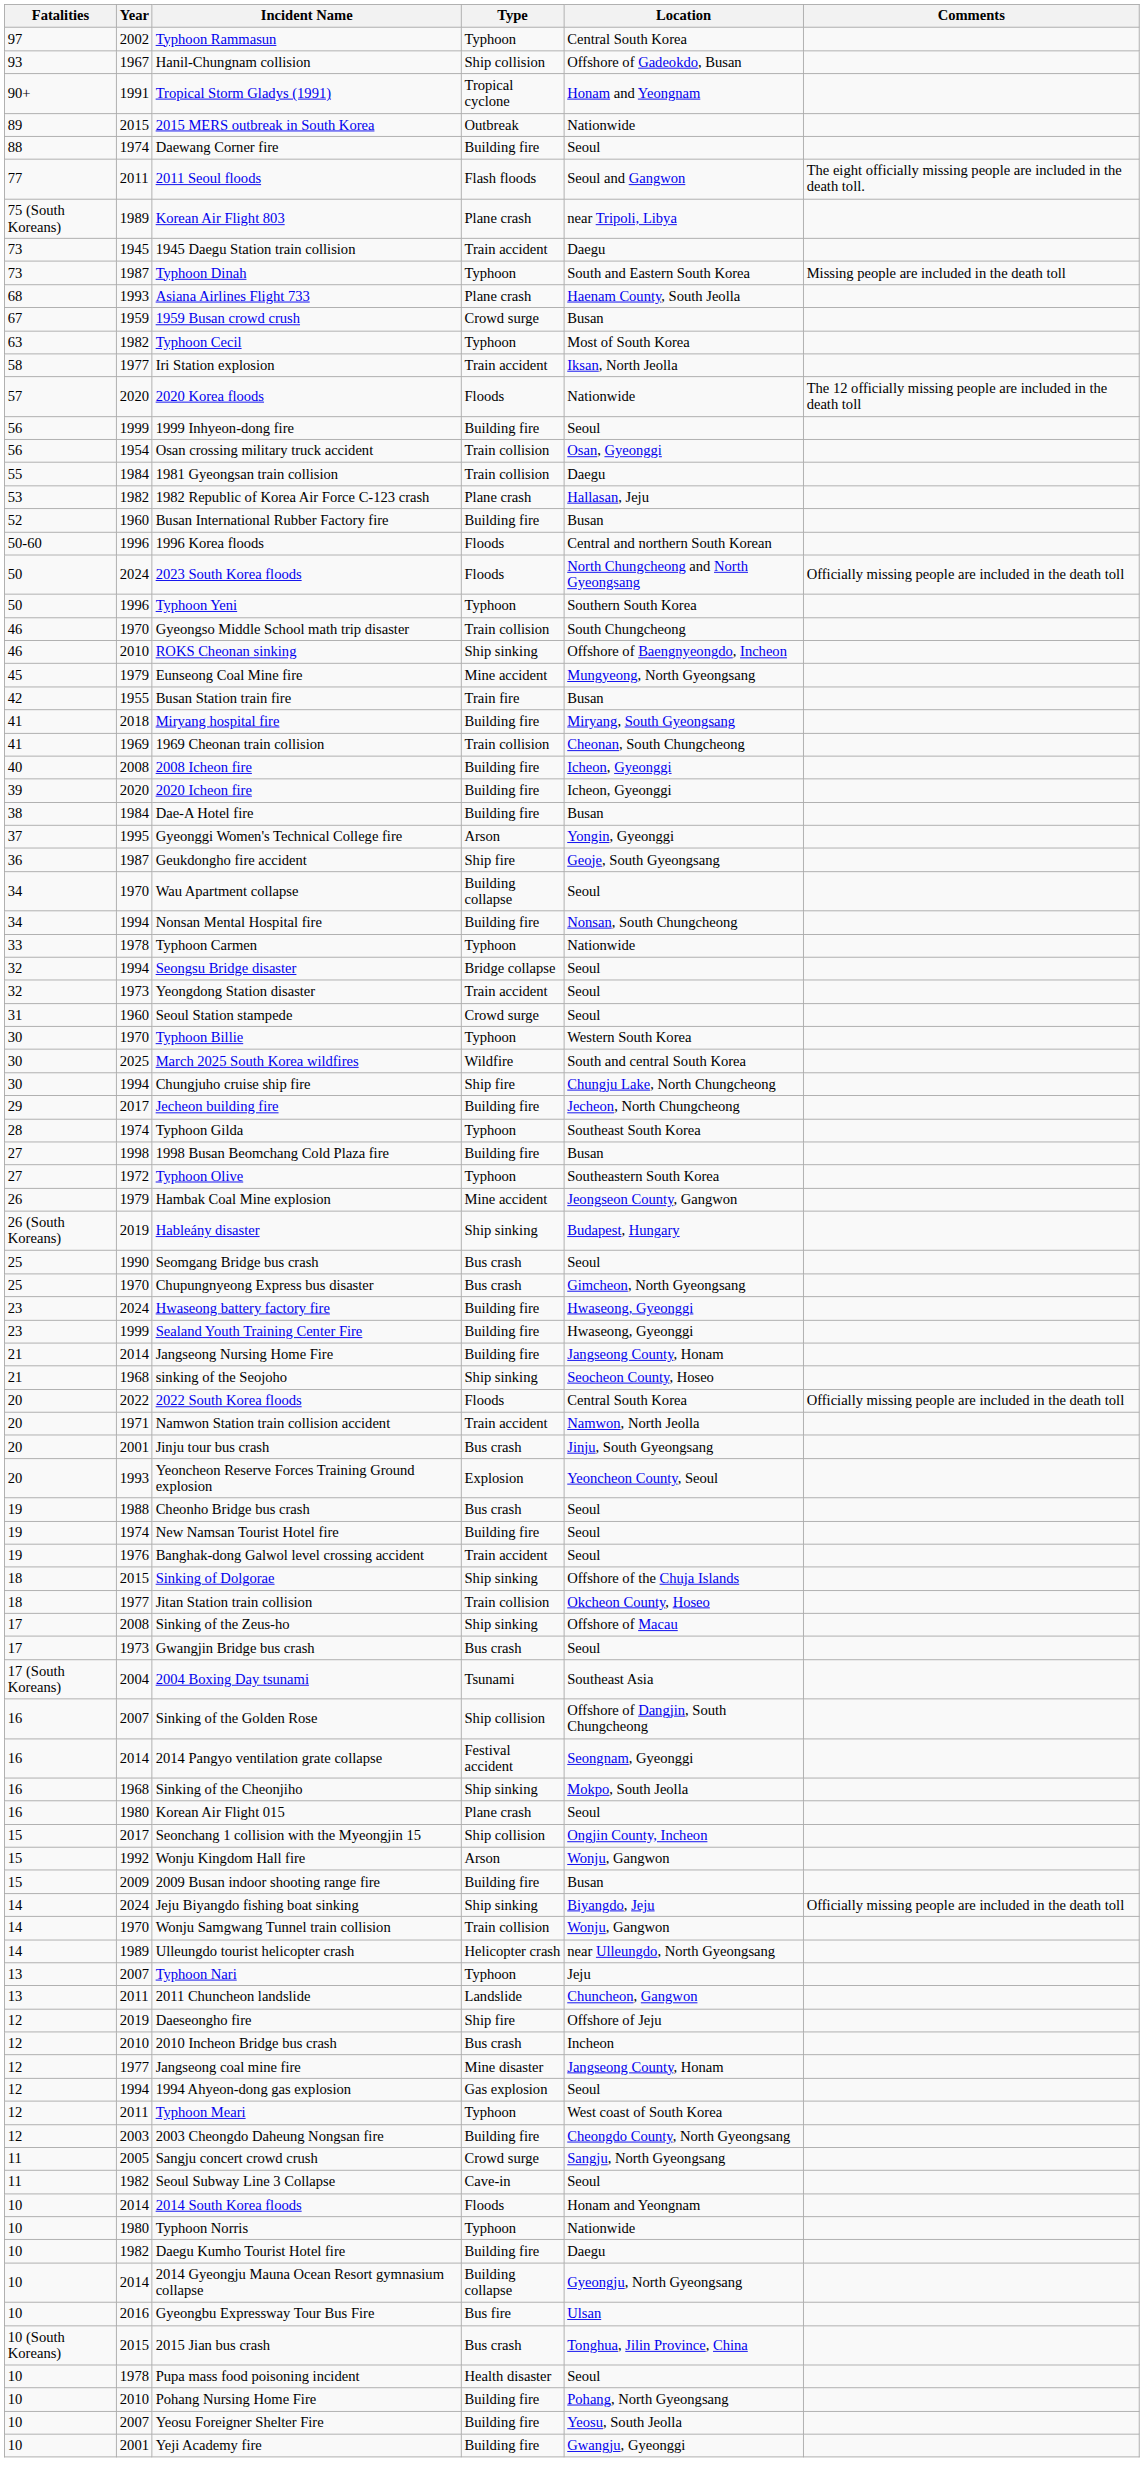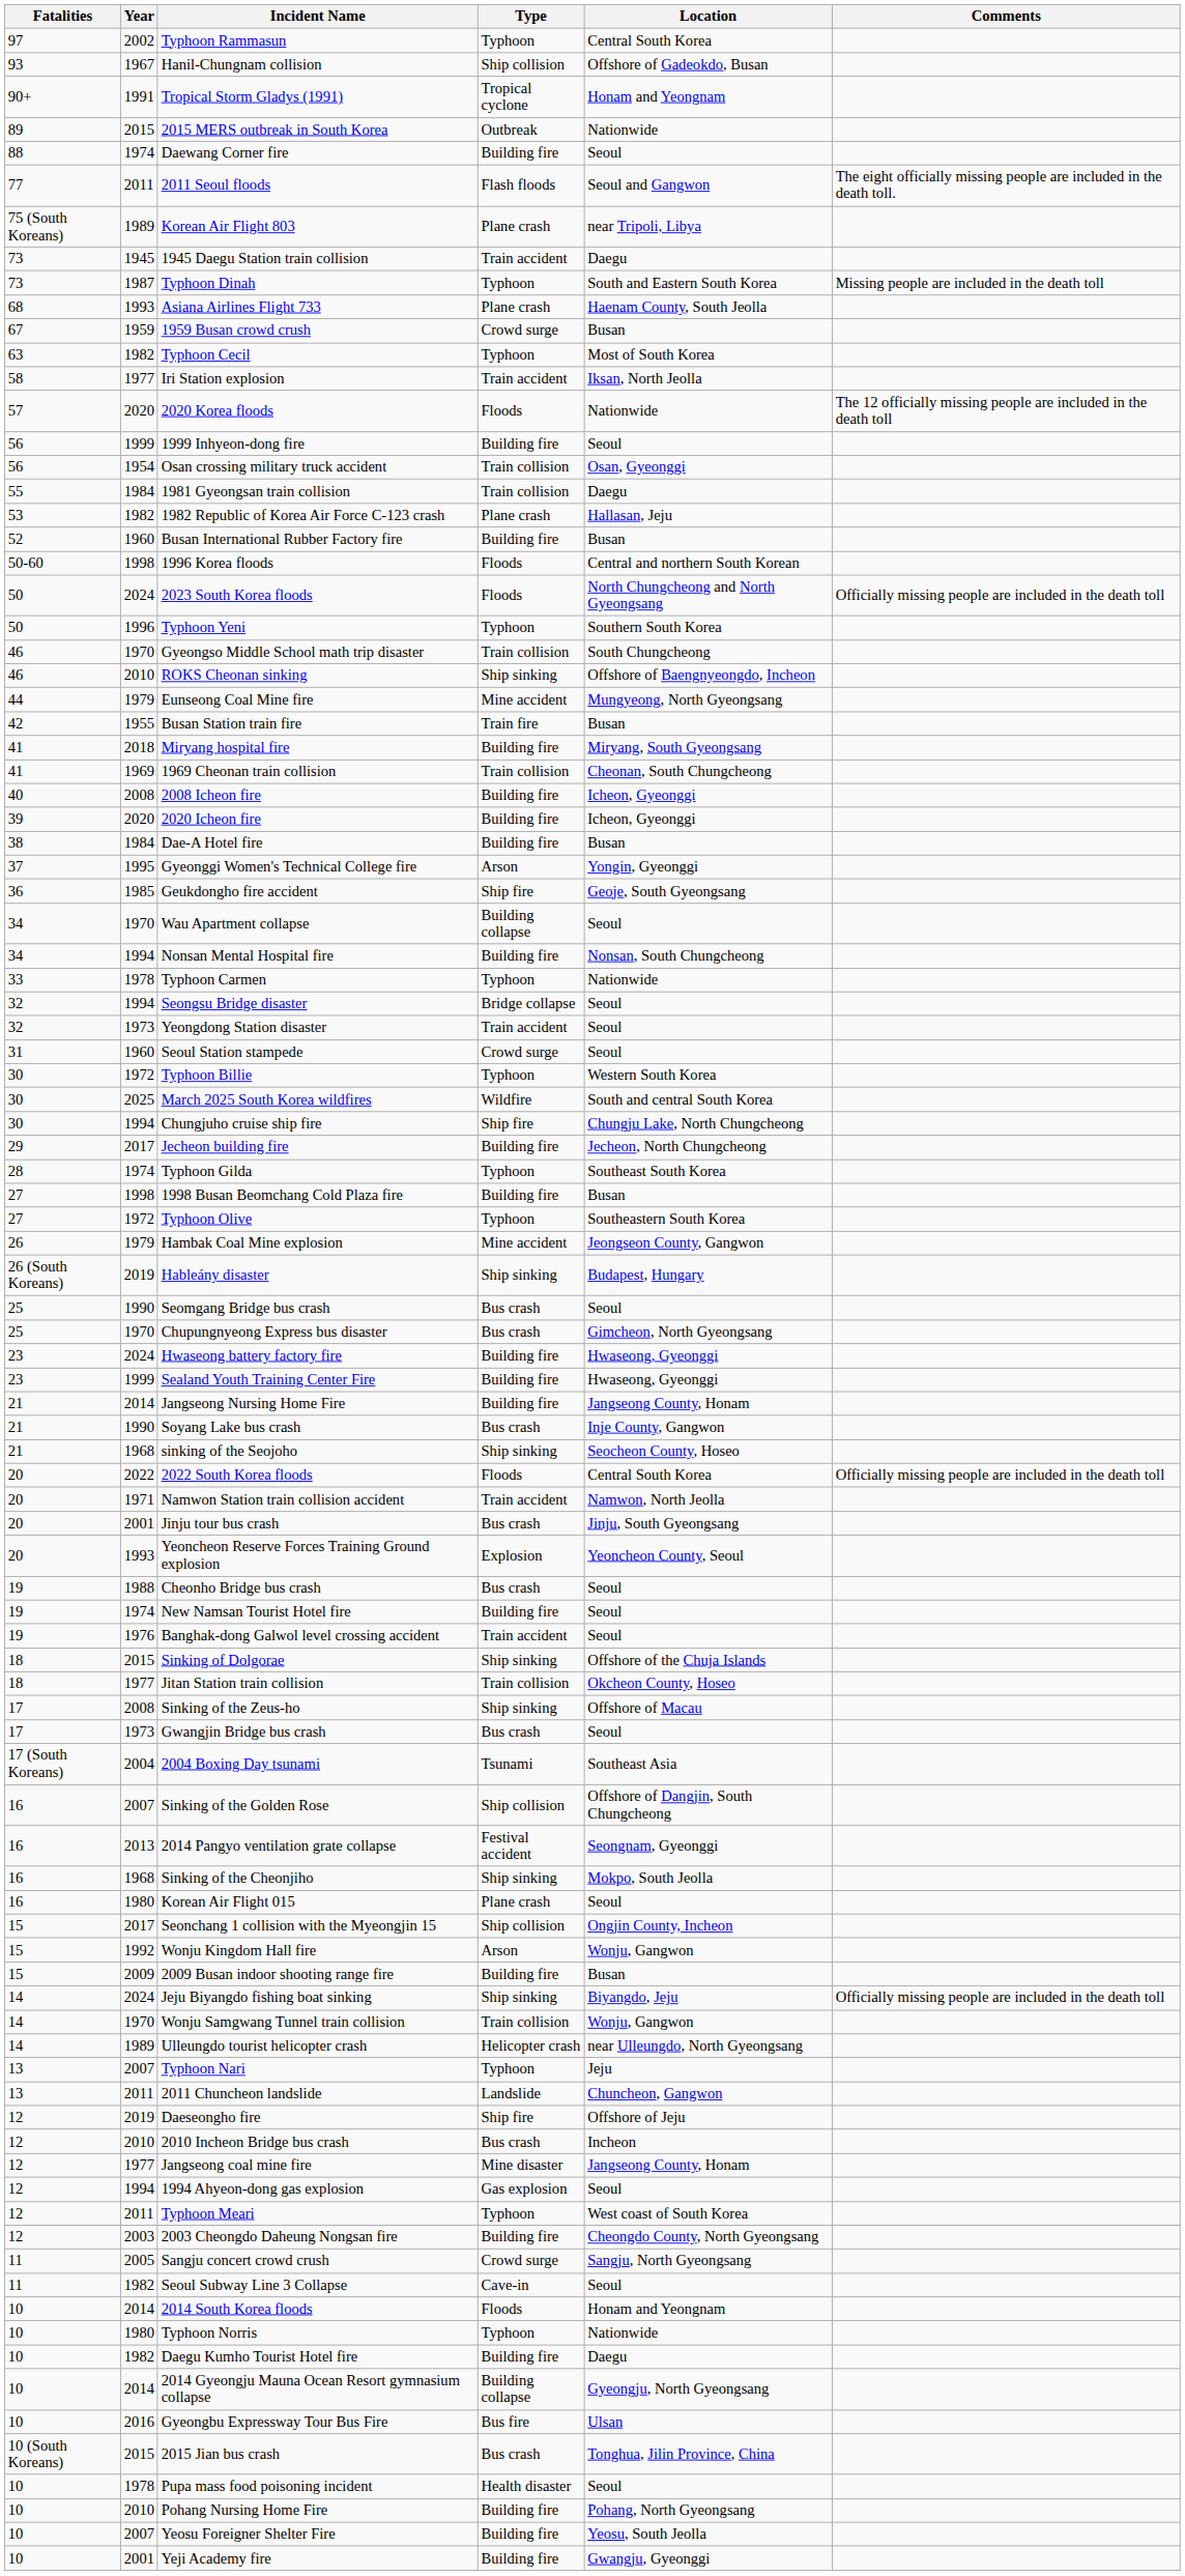1996 Korea floods | Year: 1996 -> 1998
Eunseong Coal Mine fire | Fatalities: 45 -> 44
Geukdongho fire accident | Year: 1987 -> 1985
Typhoon Billie | Year: 1970 -> 1972
+ row: 21 | 1990 | Soyang Lake bus crash | Bus crash | Inje County, Gangwon
2014 Pangyo ventilation grate collapse | Year: 2014 -> 2013
